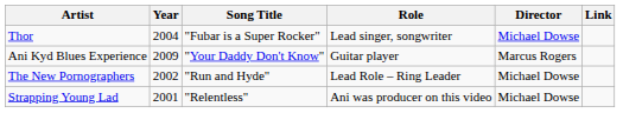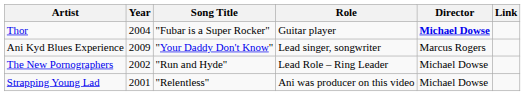Thor | Role: Lead singer, songwriter -> Guitar player
Thor | Director: normal -> bold
Ani Kyd Blues Experience | Role: Guitar player -> Lead singer, songwriter
